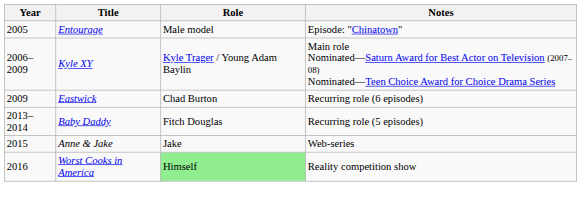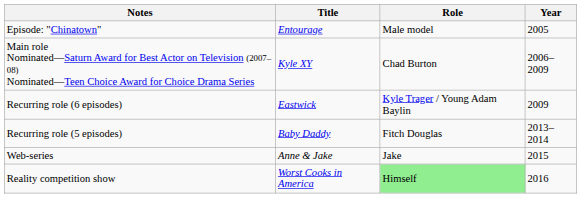columns swapped: Year <-> Notes
Kyle XY | Role: Kyle Trager / Young Adam Baylin -> Chad Burton
Eastwick | Role: Chad Burton -> Kyle Trager / Young Adam Baylin
